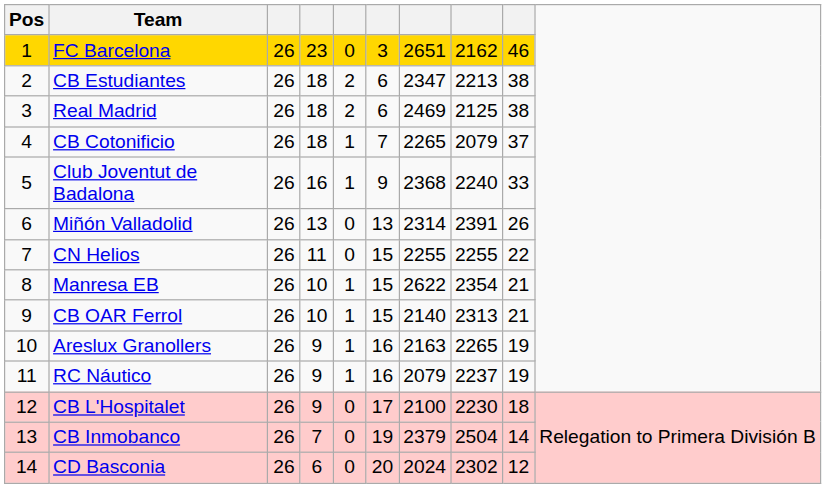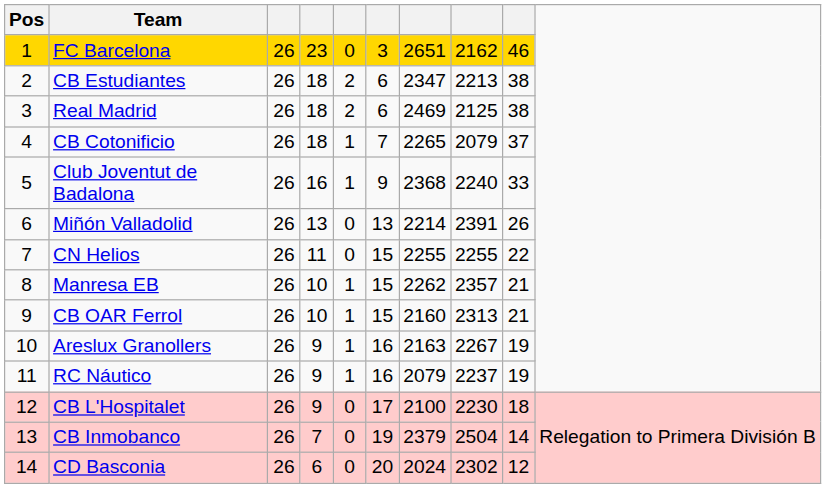Miñón Valladolid | column 7: 2314 -> 2214
Manresa EB | column 7: 2622 -> 2262
Manresa EB | column 8: 2354 -> 2357
CB OAR Ferrol | column 7: 2140 -> 2160
Areslux Granollers | column 8: 2265 -> 2267
